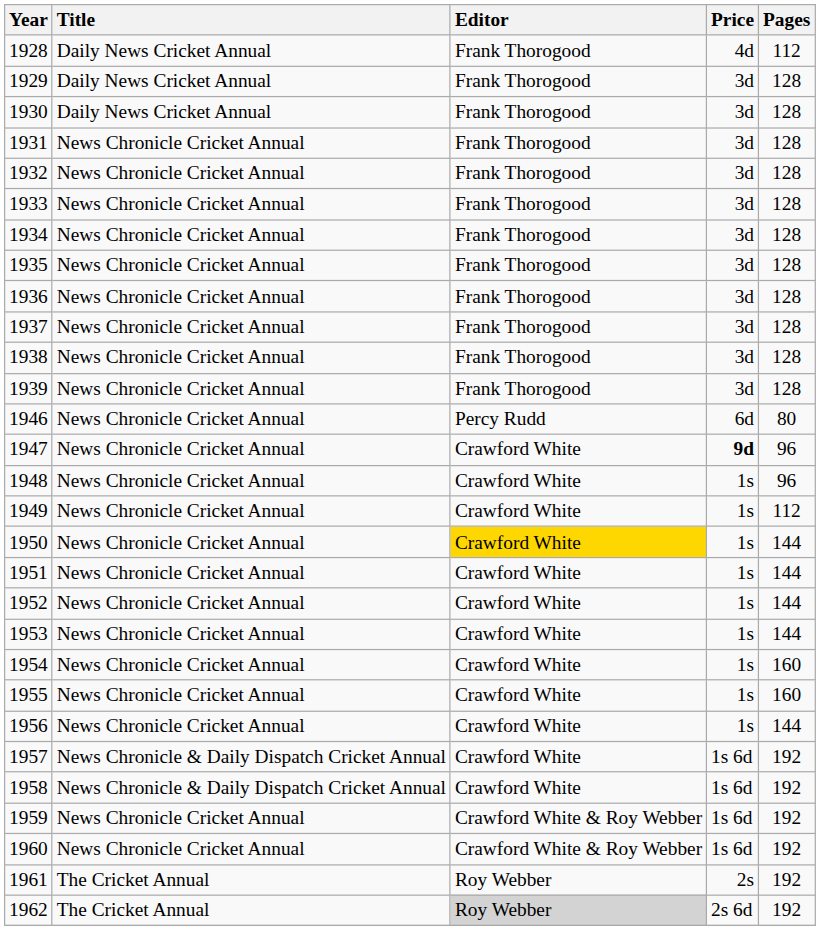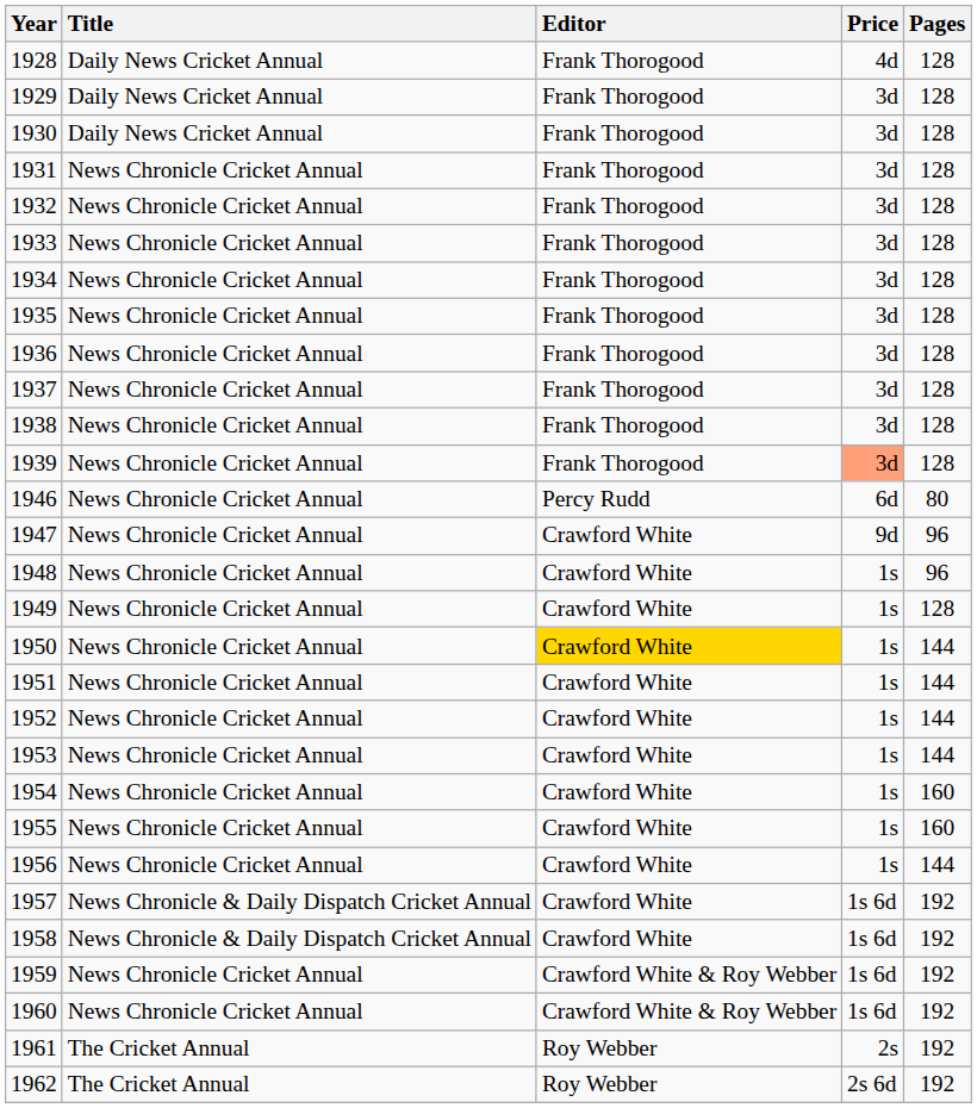1928 | Pages: 112 -> 128
1939 | Price: no background -> lightsalmon background
1947 | Price: bold -> normal
1949 | Pages: 112 -> 128
1962 | Editor: lightgrey background -> no background
